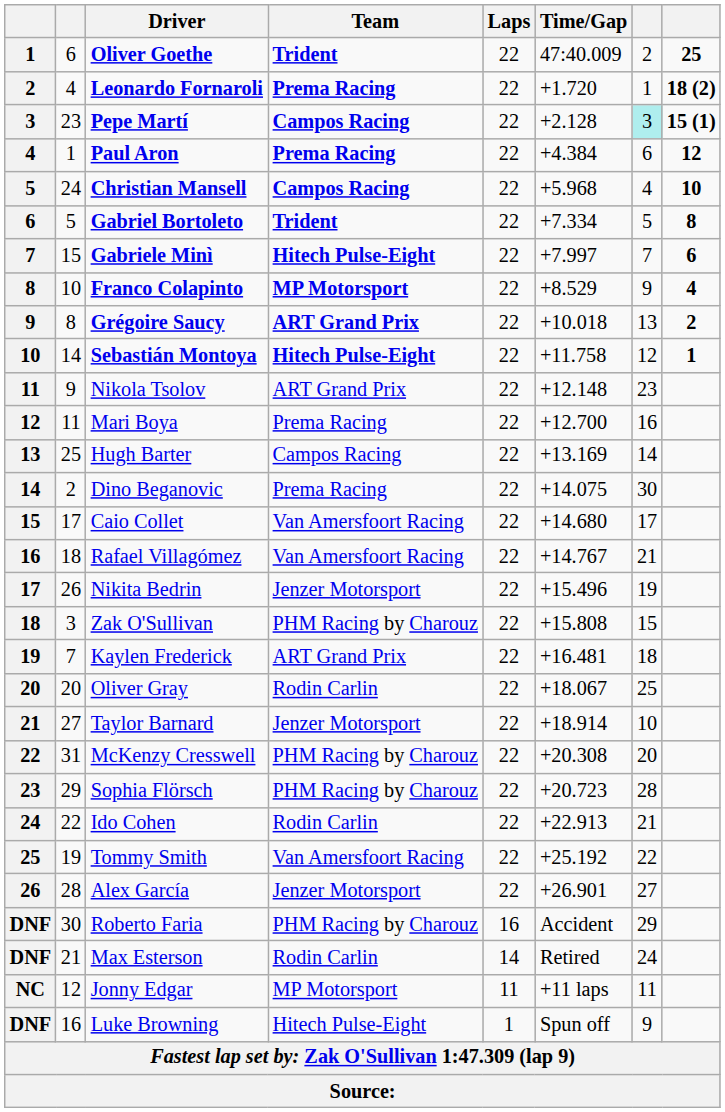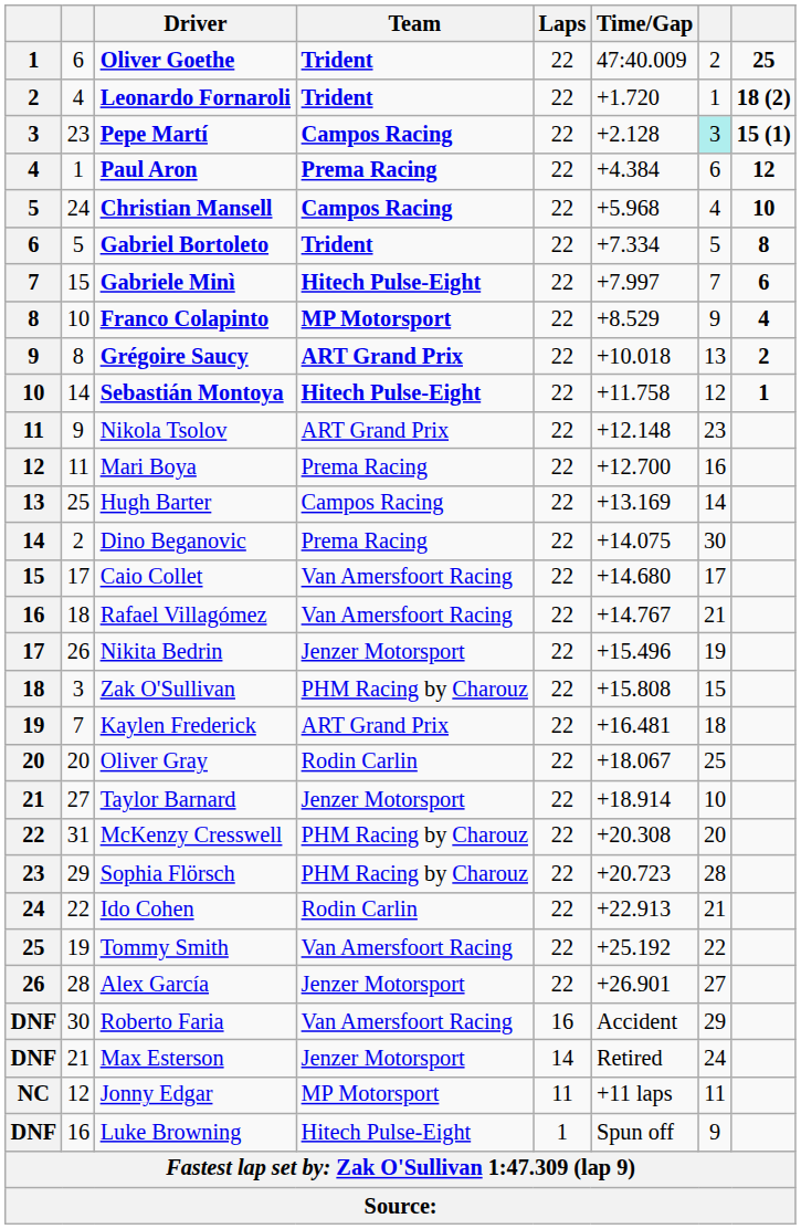Leonardo Fornaroli | Team: Prema Racing -> Trident
Roberto Faria | Team: PHM Racing by Charouz -> Van Amersfoort Racing
Max Esterson | Team: Rodin Carlin -> Jenzer Motorsport
